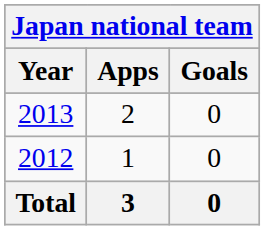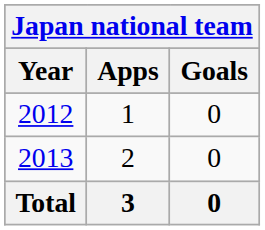rows swapped: 2012 <-> 2013
